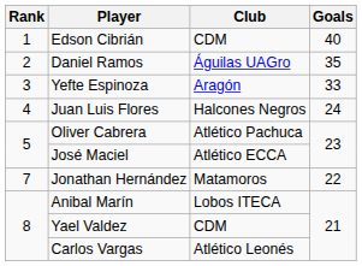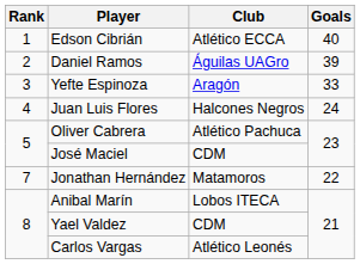Edson Cibrián | Club: CDM -> Atlético ECCA
Daniel Ramos | Goals: 35 -> 39
José Maciel | Club: Atlético ECCA -> CDM
